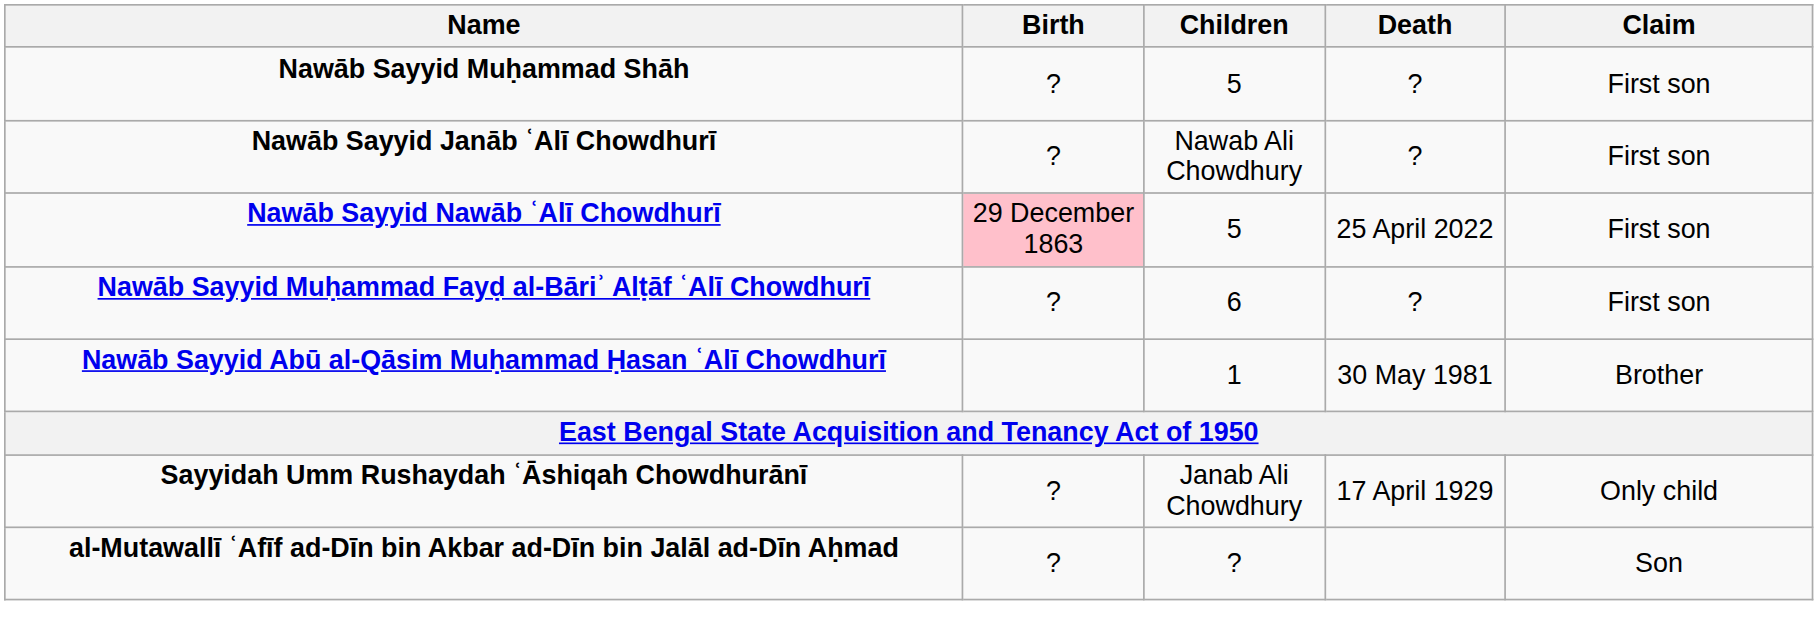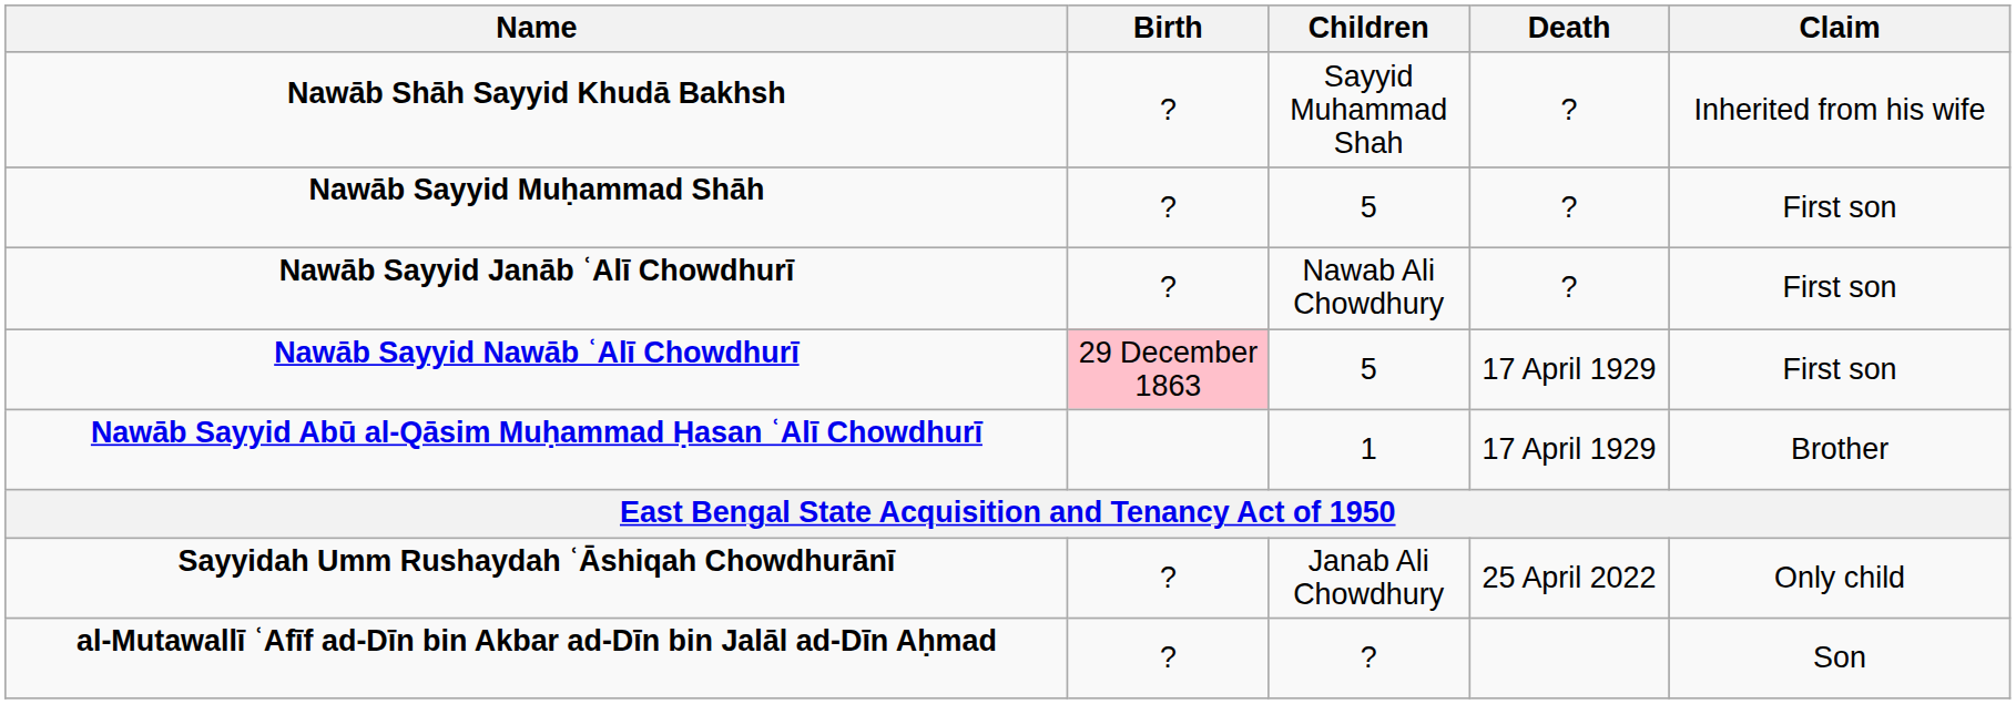+ row: Nawāb Shāh Sayyid Khudā Bakhsh | ? | Sayyid Muhammad Shah | ? | Inherited from his wife
Nawāb Sayyid Nawāb ʿAlī Chowdhurī | Death: 25 April 2022 -> 17 April 1929
- row: Nawāb Sayyid Muḥammad Fayḍ al-Bāriʾ Alṭāf ʿAlī Chowdhurī | ? | 6 | ? | First son
Nawāb Sayyid Abū al-Qāsim Muḥammad Ḥasan ʿAlī Chowdhurī | Death: 30 May 1981 -> 17 April 1929
Sayyidah Umm Rushaydah ʿĀshiqah Chowdhurānī | Death: 17 April 1929 -> 25 April 2022
